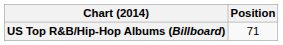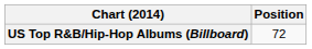US Top R&B/Hip-Hop Albums (Billboard) | Position: 71 -> 72
